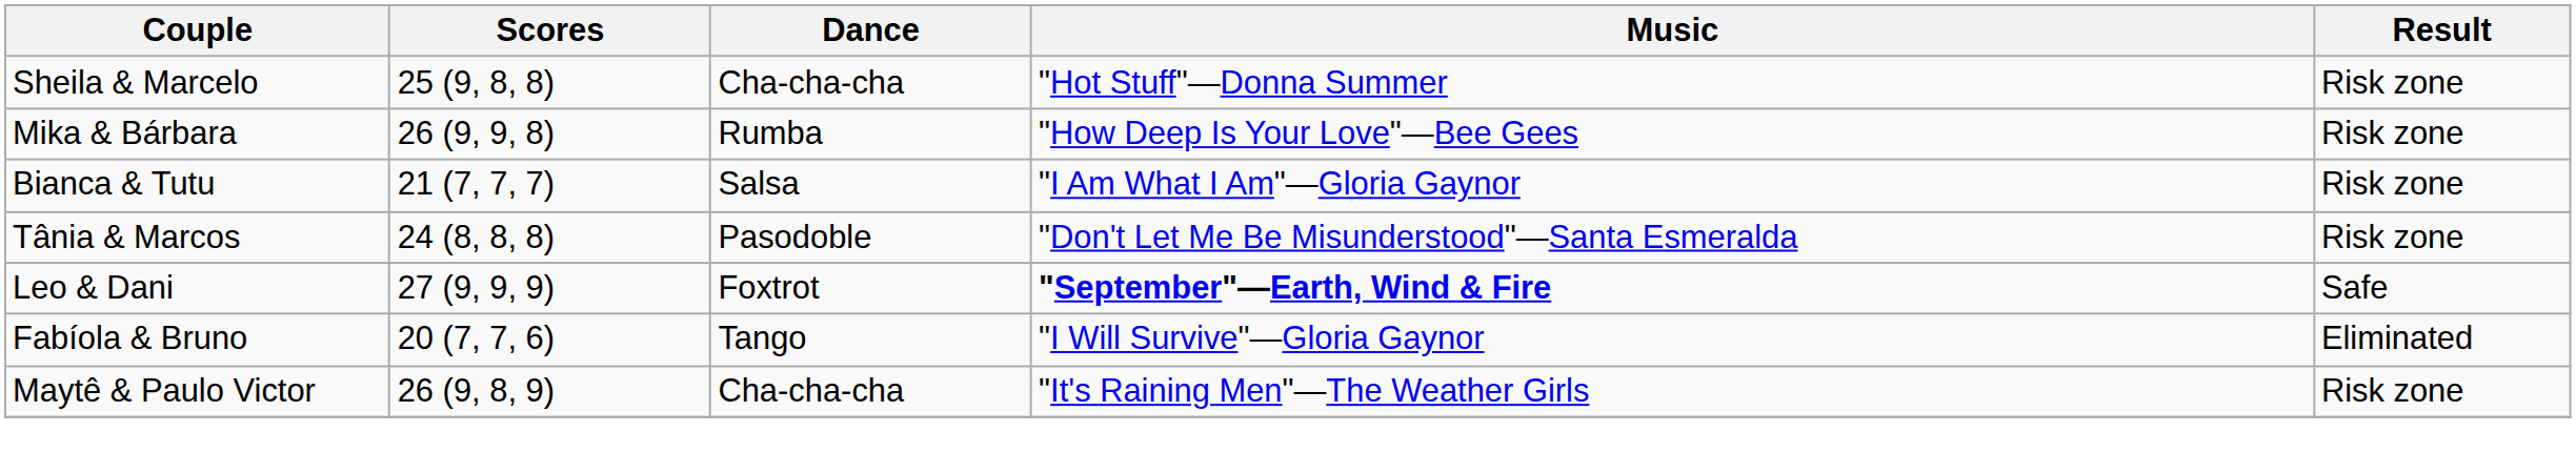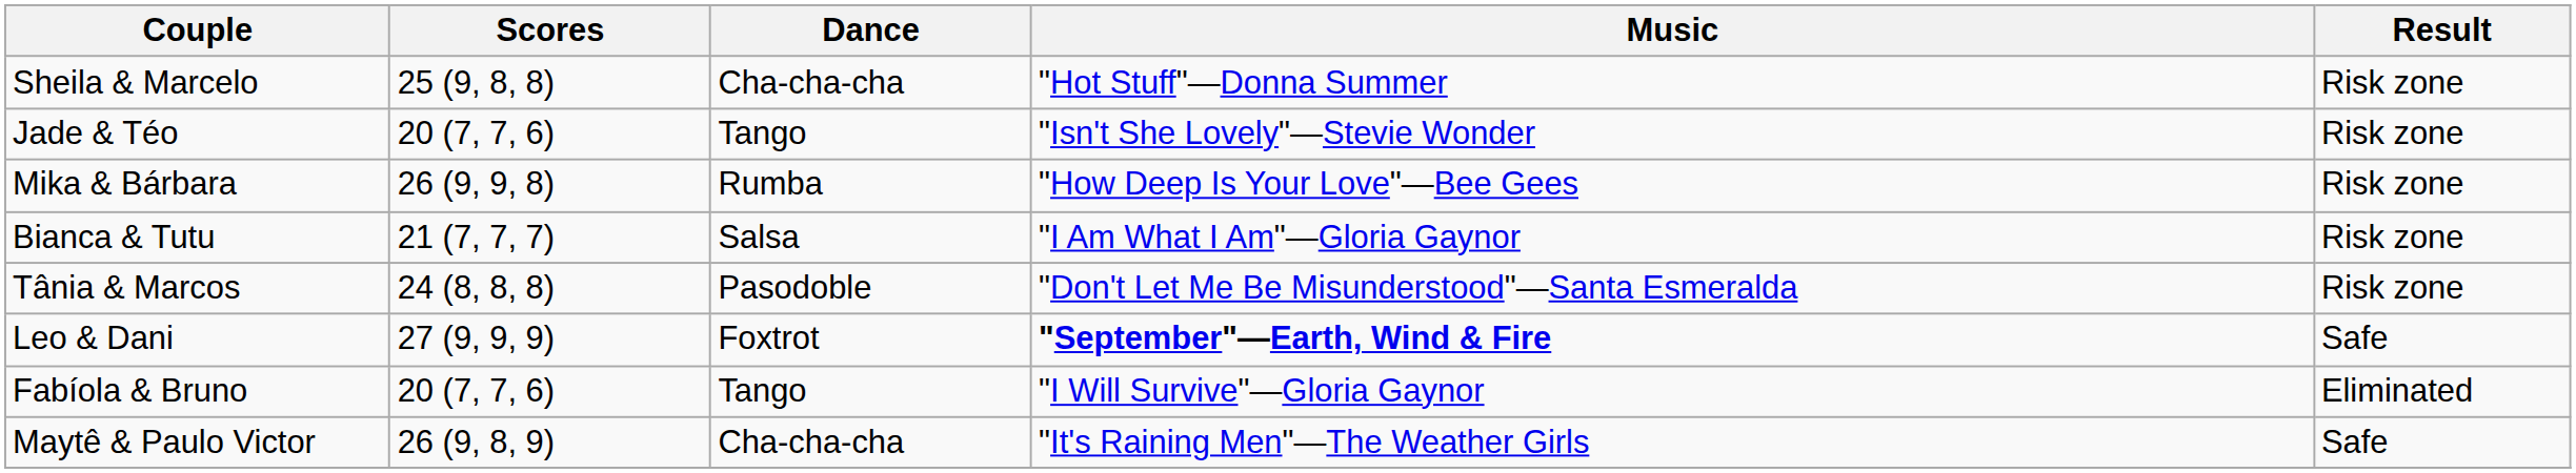+ row: Jade & Téo | 20 (7, 7, 6) | Tango | "Isn't She Lovely"—Stevie Wonder | Risk zone
Maytê & Paulo Victor | Result: Risk zone -> Safe
